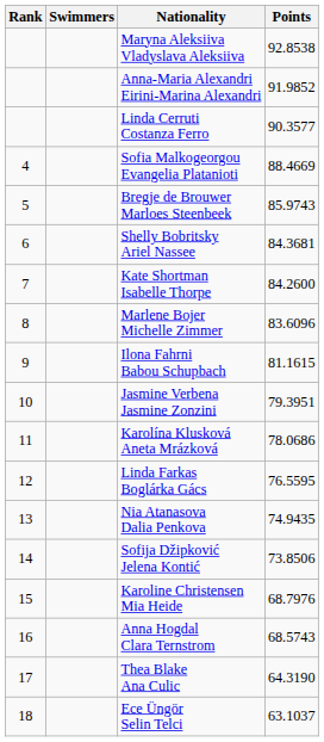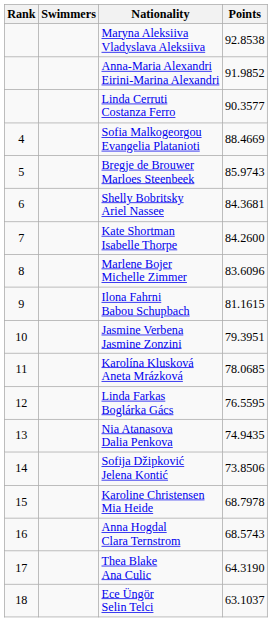Karolína Klusková Aneta Mrázková | Points: 78.0686 -> 78.0685
Karoline Christensen Mia Heide | Points: 68.7976 -> 68.7978
